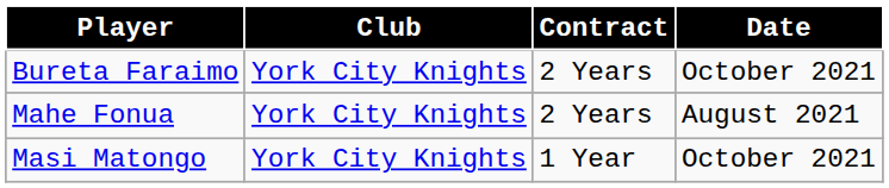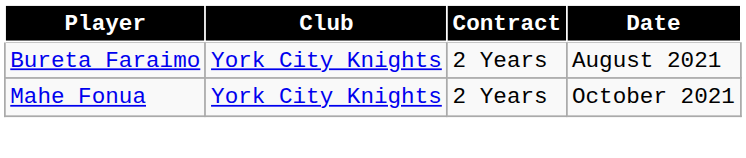Bureta Faraimo | Date: October 2021 -> August 2021
Mahe Fonua | Date: August 2021 -> October 2021
- row: Masi Matongo | York City Knights | 1 Year | October 2021
